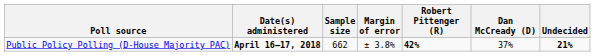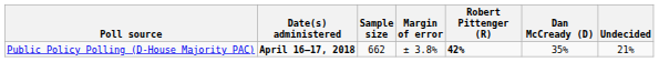Public Policy Polling (D-House Majority PAC) | Dan McCready (D): 37% -> 35%
Public Policy Polling (D-House Majority PAC) | Undecided: bold -> normal
